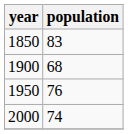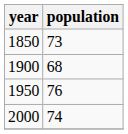1850 | population: 83 -> 73
